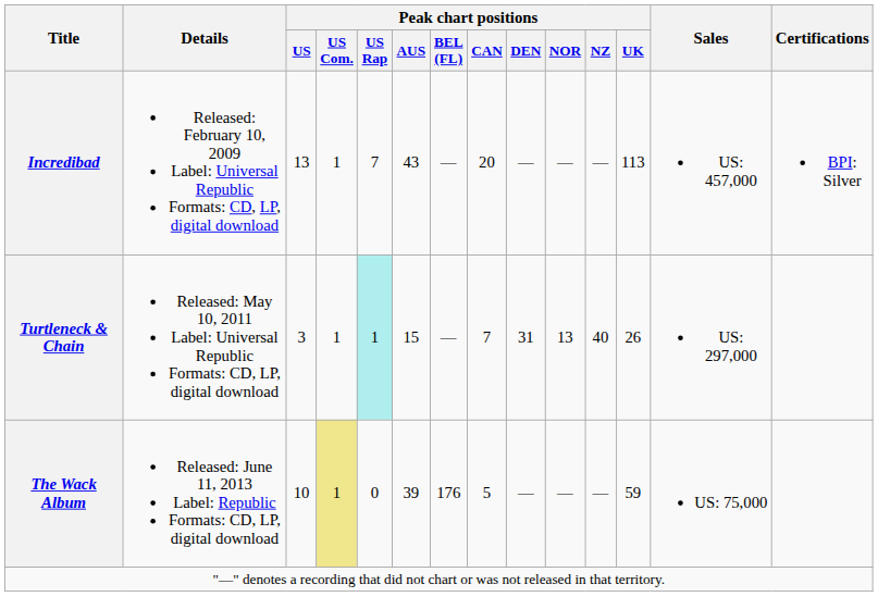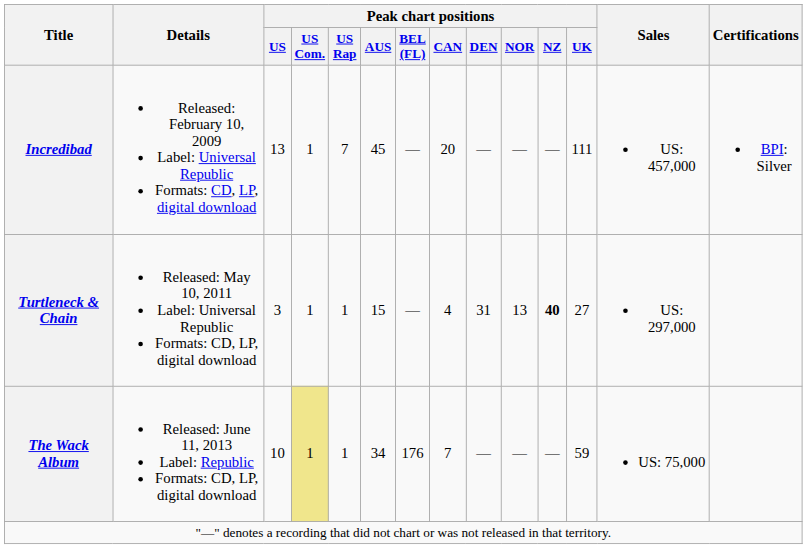Incredibad | Peak chart positions / AUS: 43 -> 45
Incredibad | Peak chart positions / UK: 113 -> 111
Turtleneck & Chain | Peak chart positions / US Rap: paleturquoise background -> no background
Turtleneck & Chain | Peak chart positions / CAN: 7 -> 4
Turtleneck & Chain | Peak chart positions / NZ: normal -> bold
Turtleneck & Chain | Peak chart positions / UK: 26 -> 27
The Wack Album | Peak chart positions / US Rap: 0 -> 1
The Wack Album | Peak chart positions / AUS: 39 -> 34
The Wack Album | Peak chart positions / CAN: 5 -> 7
